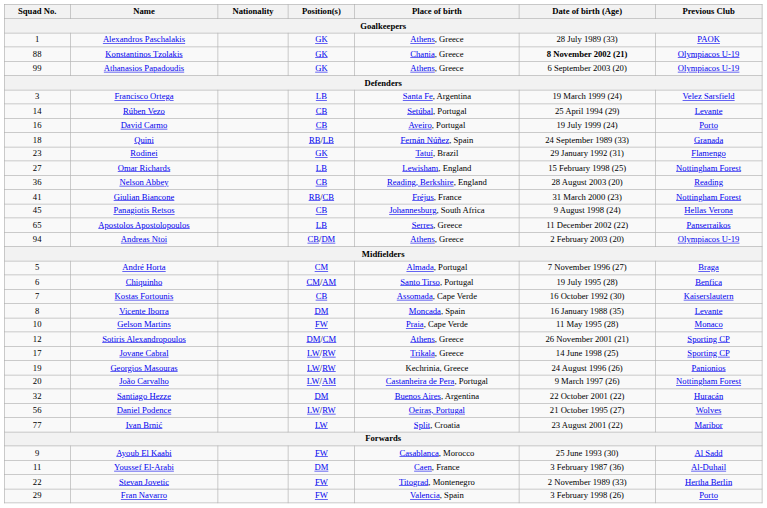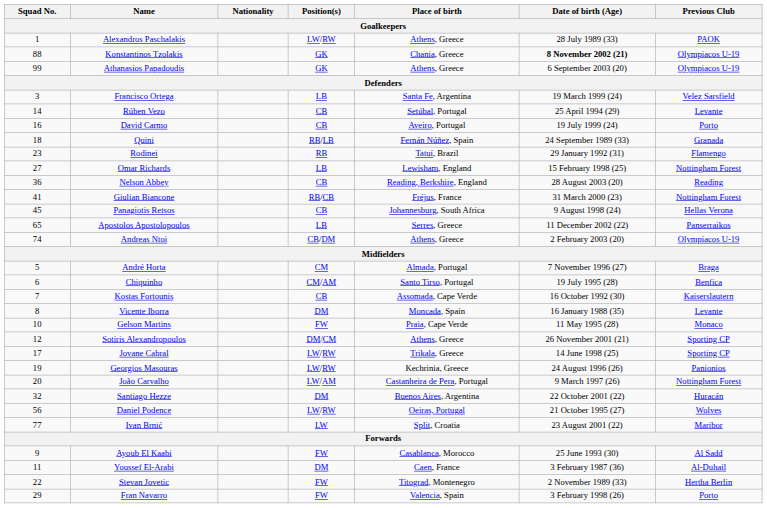Alexandros Paschalakis | Position(s): GK -> LW/RW
Rodinei | Position(s): GK -> RB
Andreas Ntoi | Squad No.: 94 -> 74
